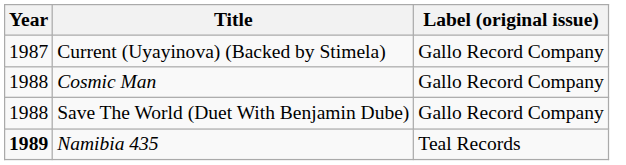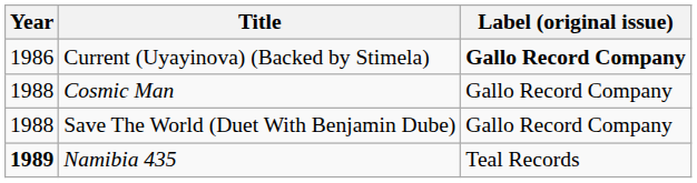Current (Uyayinova) (Backed by Stimela) | Year: 1987 -> 1986
Current (Uyayinova) (Backed by Stimela) | Label (original issue): normal -> bold
